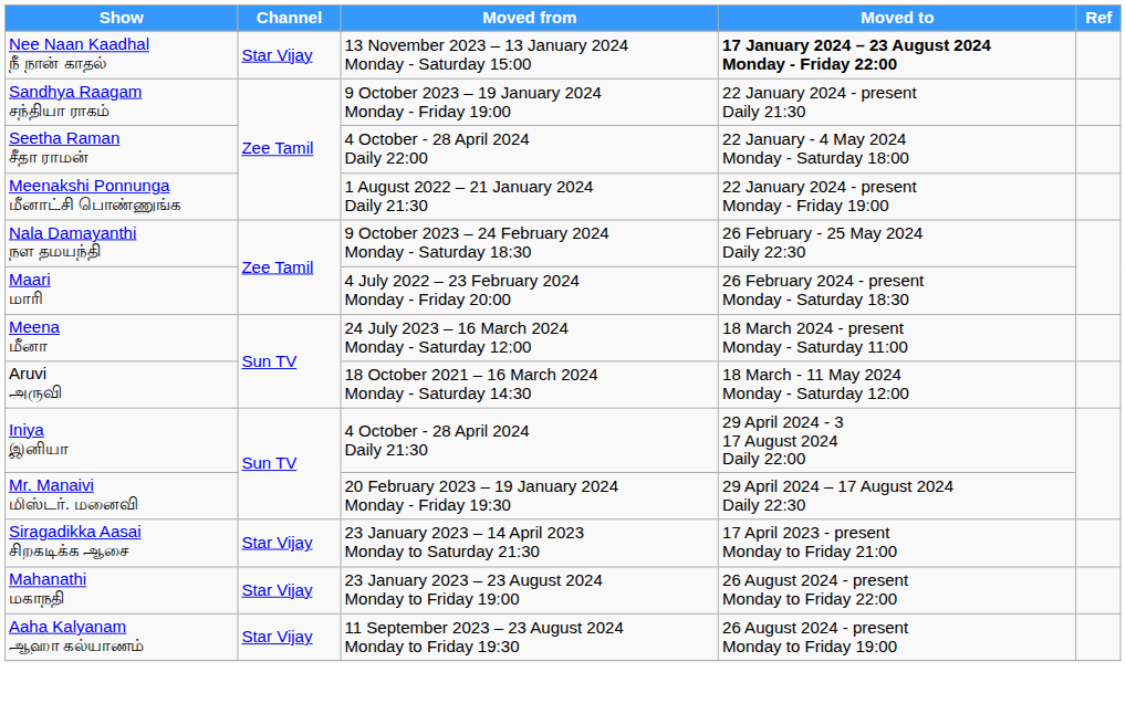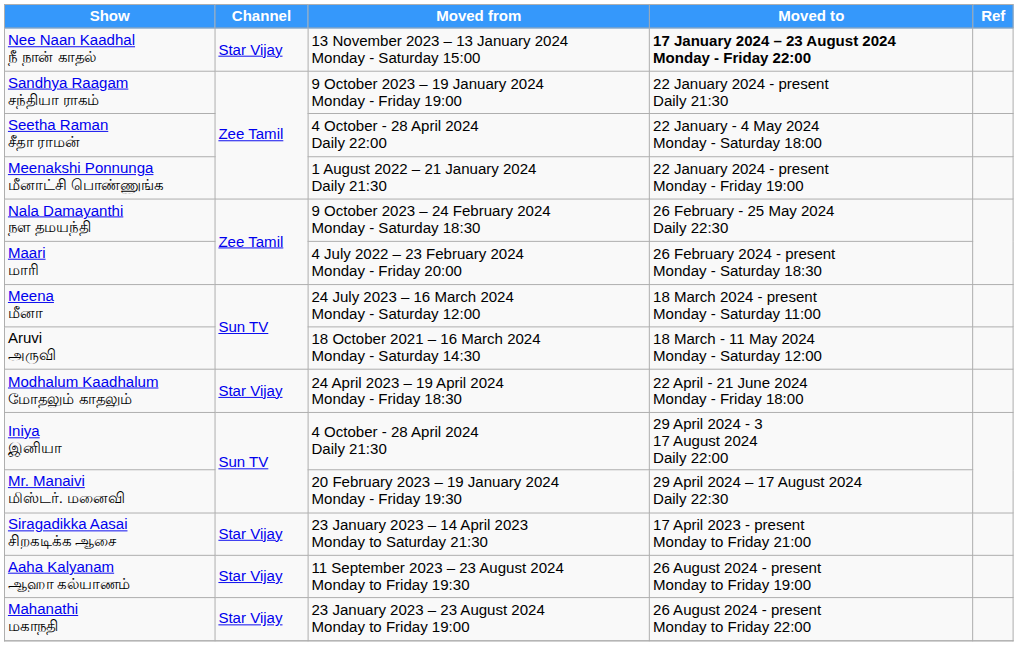+ row: Modhalum Kaadhalum மோதலும் காதலும் | Star Vijay | 24 April 2023 – 19 April 2024 Monday - Friday 18:30 | 22 April - 21 June 2024 Monday - Friday 18:00
rows swapped: Mahanathi மகாநதி <-> Aaha Kalyanam ஆஹா கல்யாணம்
